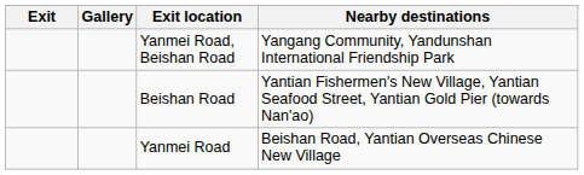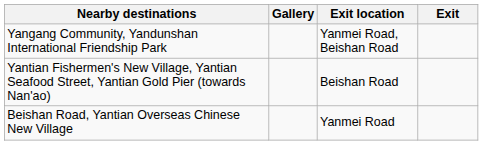columns swapped: Exit <-> Nearby destinations
